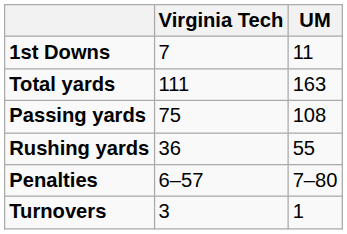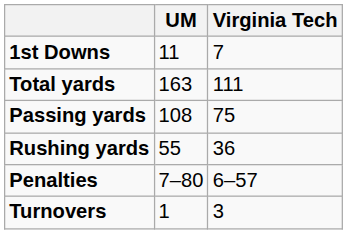columns swapped: Virginia Tech <-> UM
